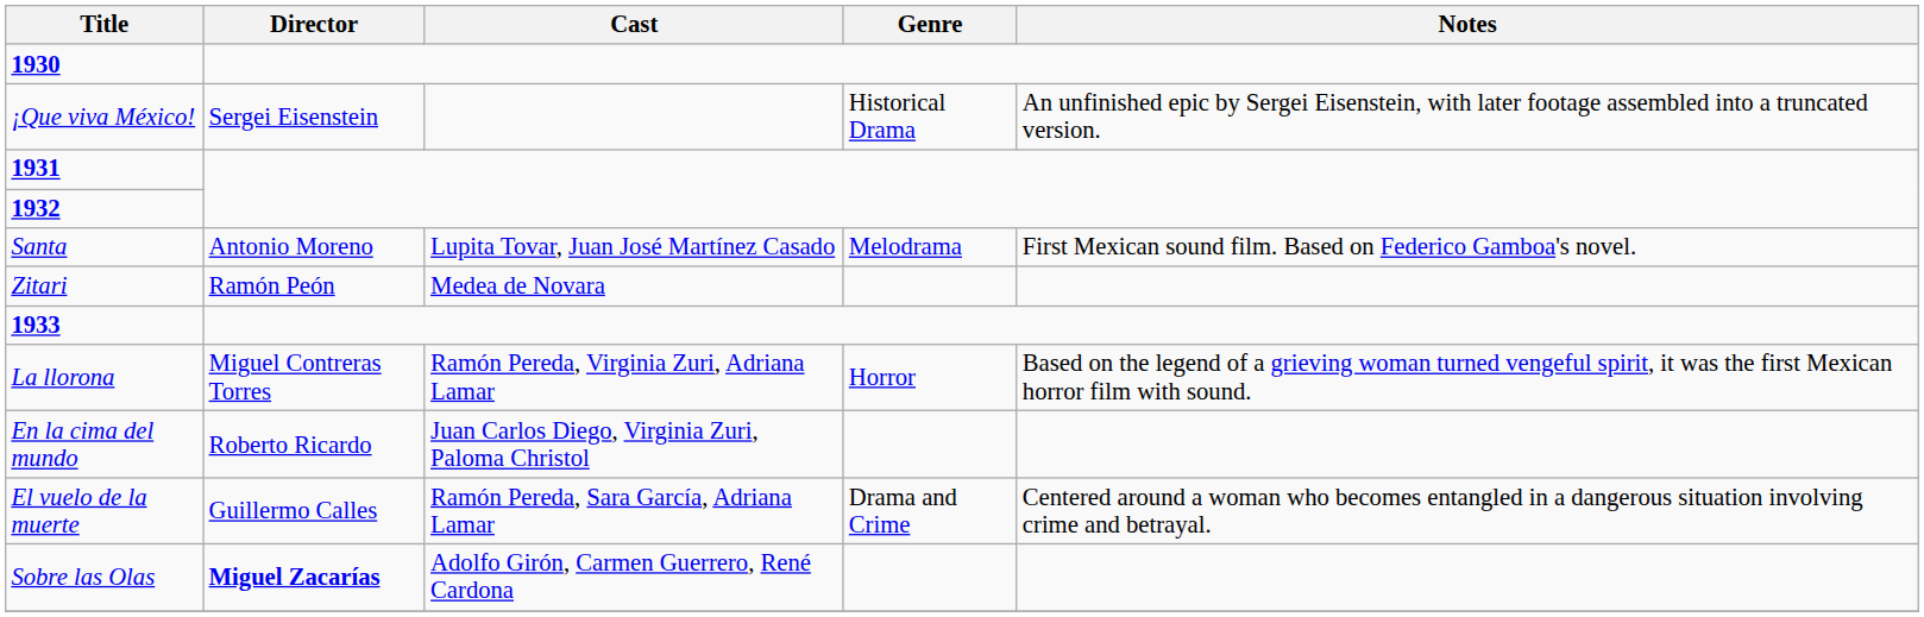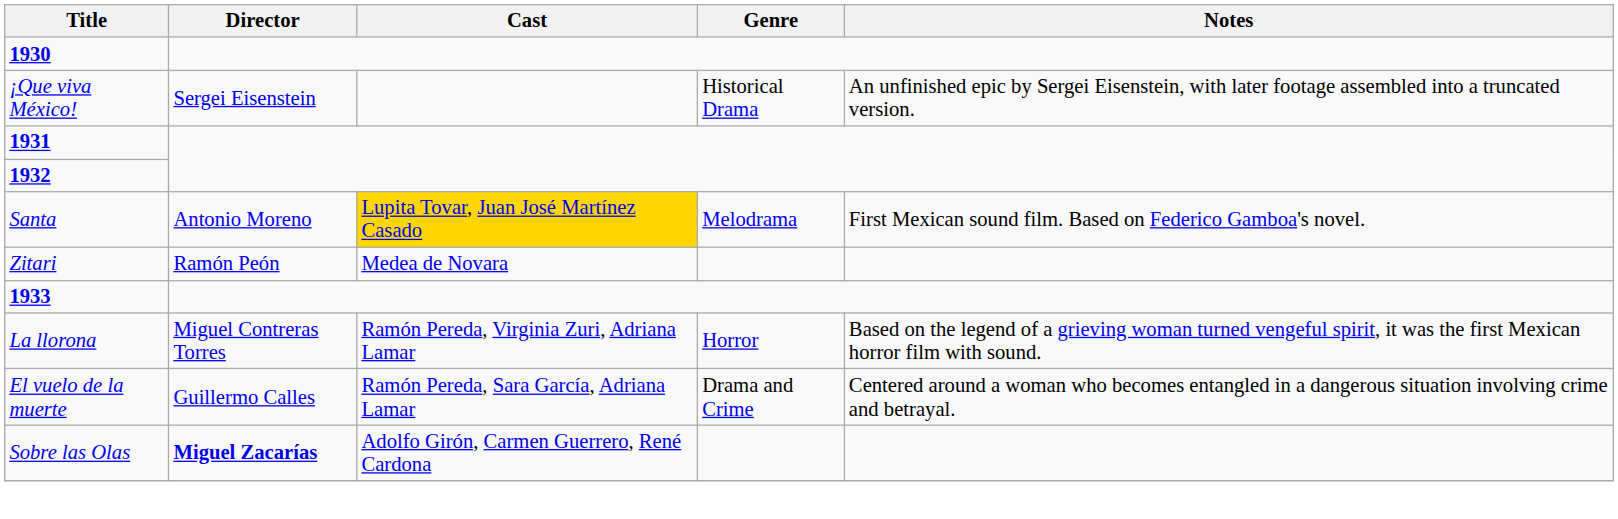Santa | Cast: no background -> gold background
- row: En la cima del mundo | Roberto Ricardo | Juan Carlos Diego, Virginia Zuri, Paloma Christol
